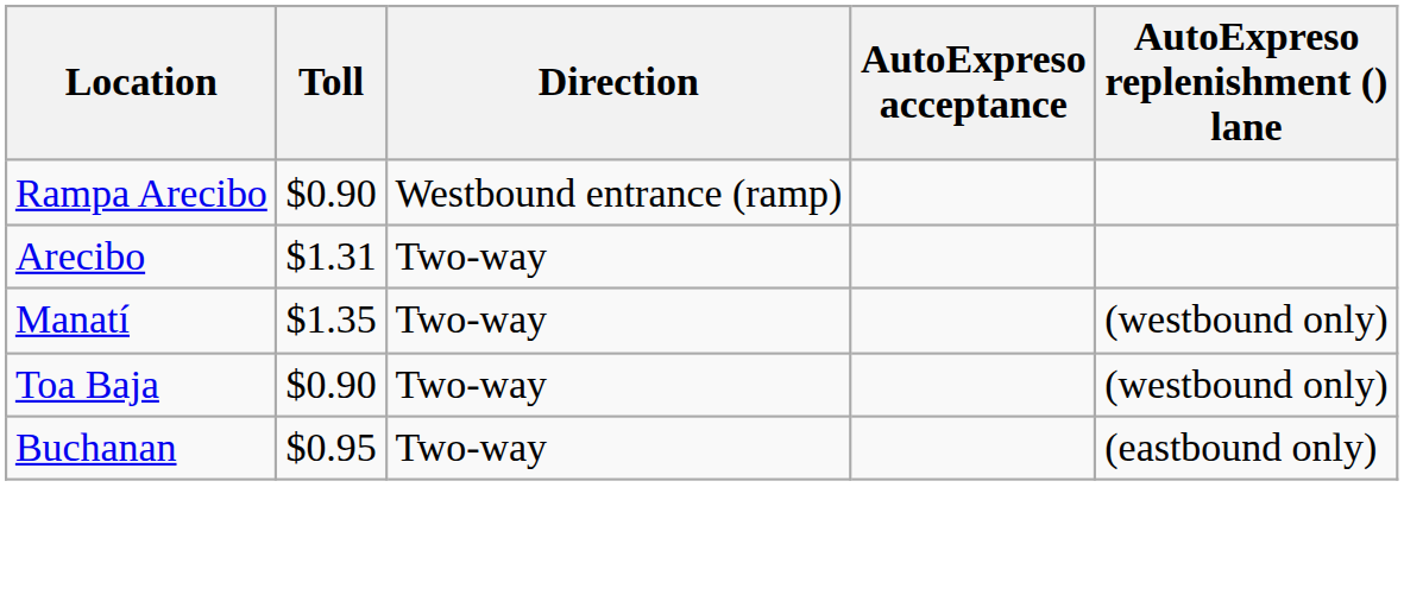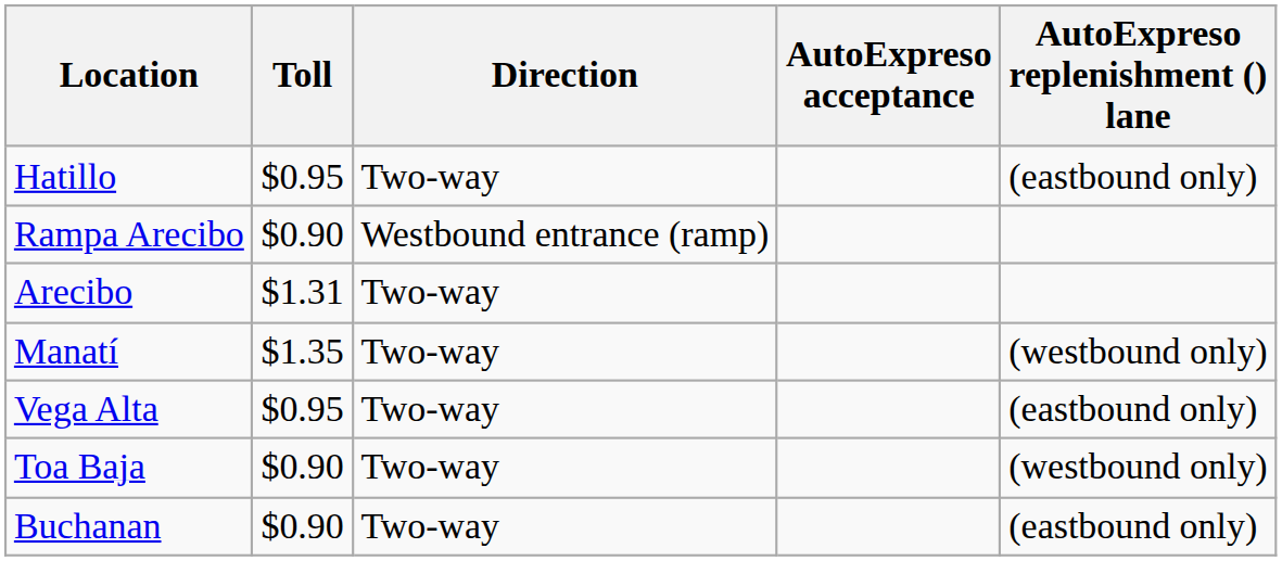+ row: Hatillo | $0.95 | Two-way | (eastbound only)
+ row: Vega Alta | $0.95 | Two-way | (eastbound only)
Buchanan | Toll: $0.95 -> $0.90
